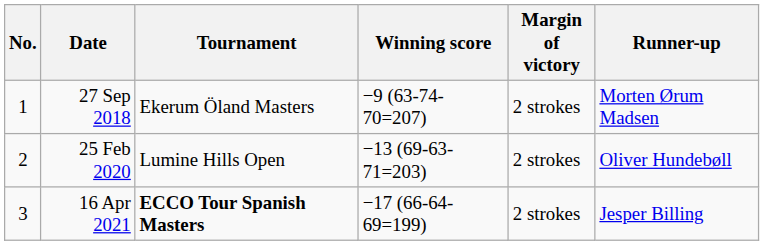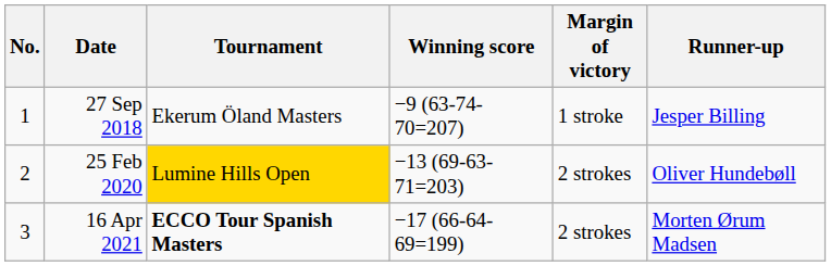27 Sep 2018 | Margin of victory: 2 strokes -> 1 stroke
27 Sep 2018 | Runner-up: Morten Ørum Madsen -> Jesper Billing
25 Feb 2020 | Tournament: no background -> gold background
16 Apr 2021 | Runner-up: Jesper Billing -> Morten Ørum Madsen
